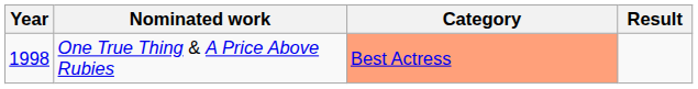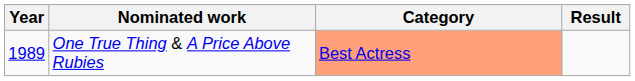One True Thing & A Price Above Rubies | Year: 1998 -> 1989
